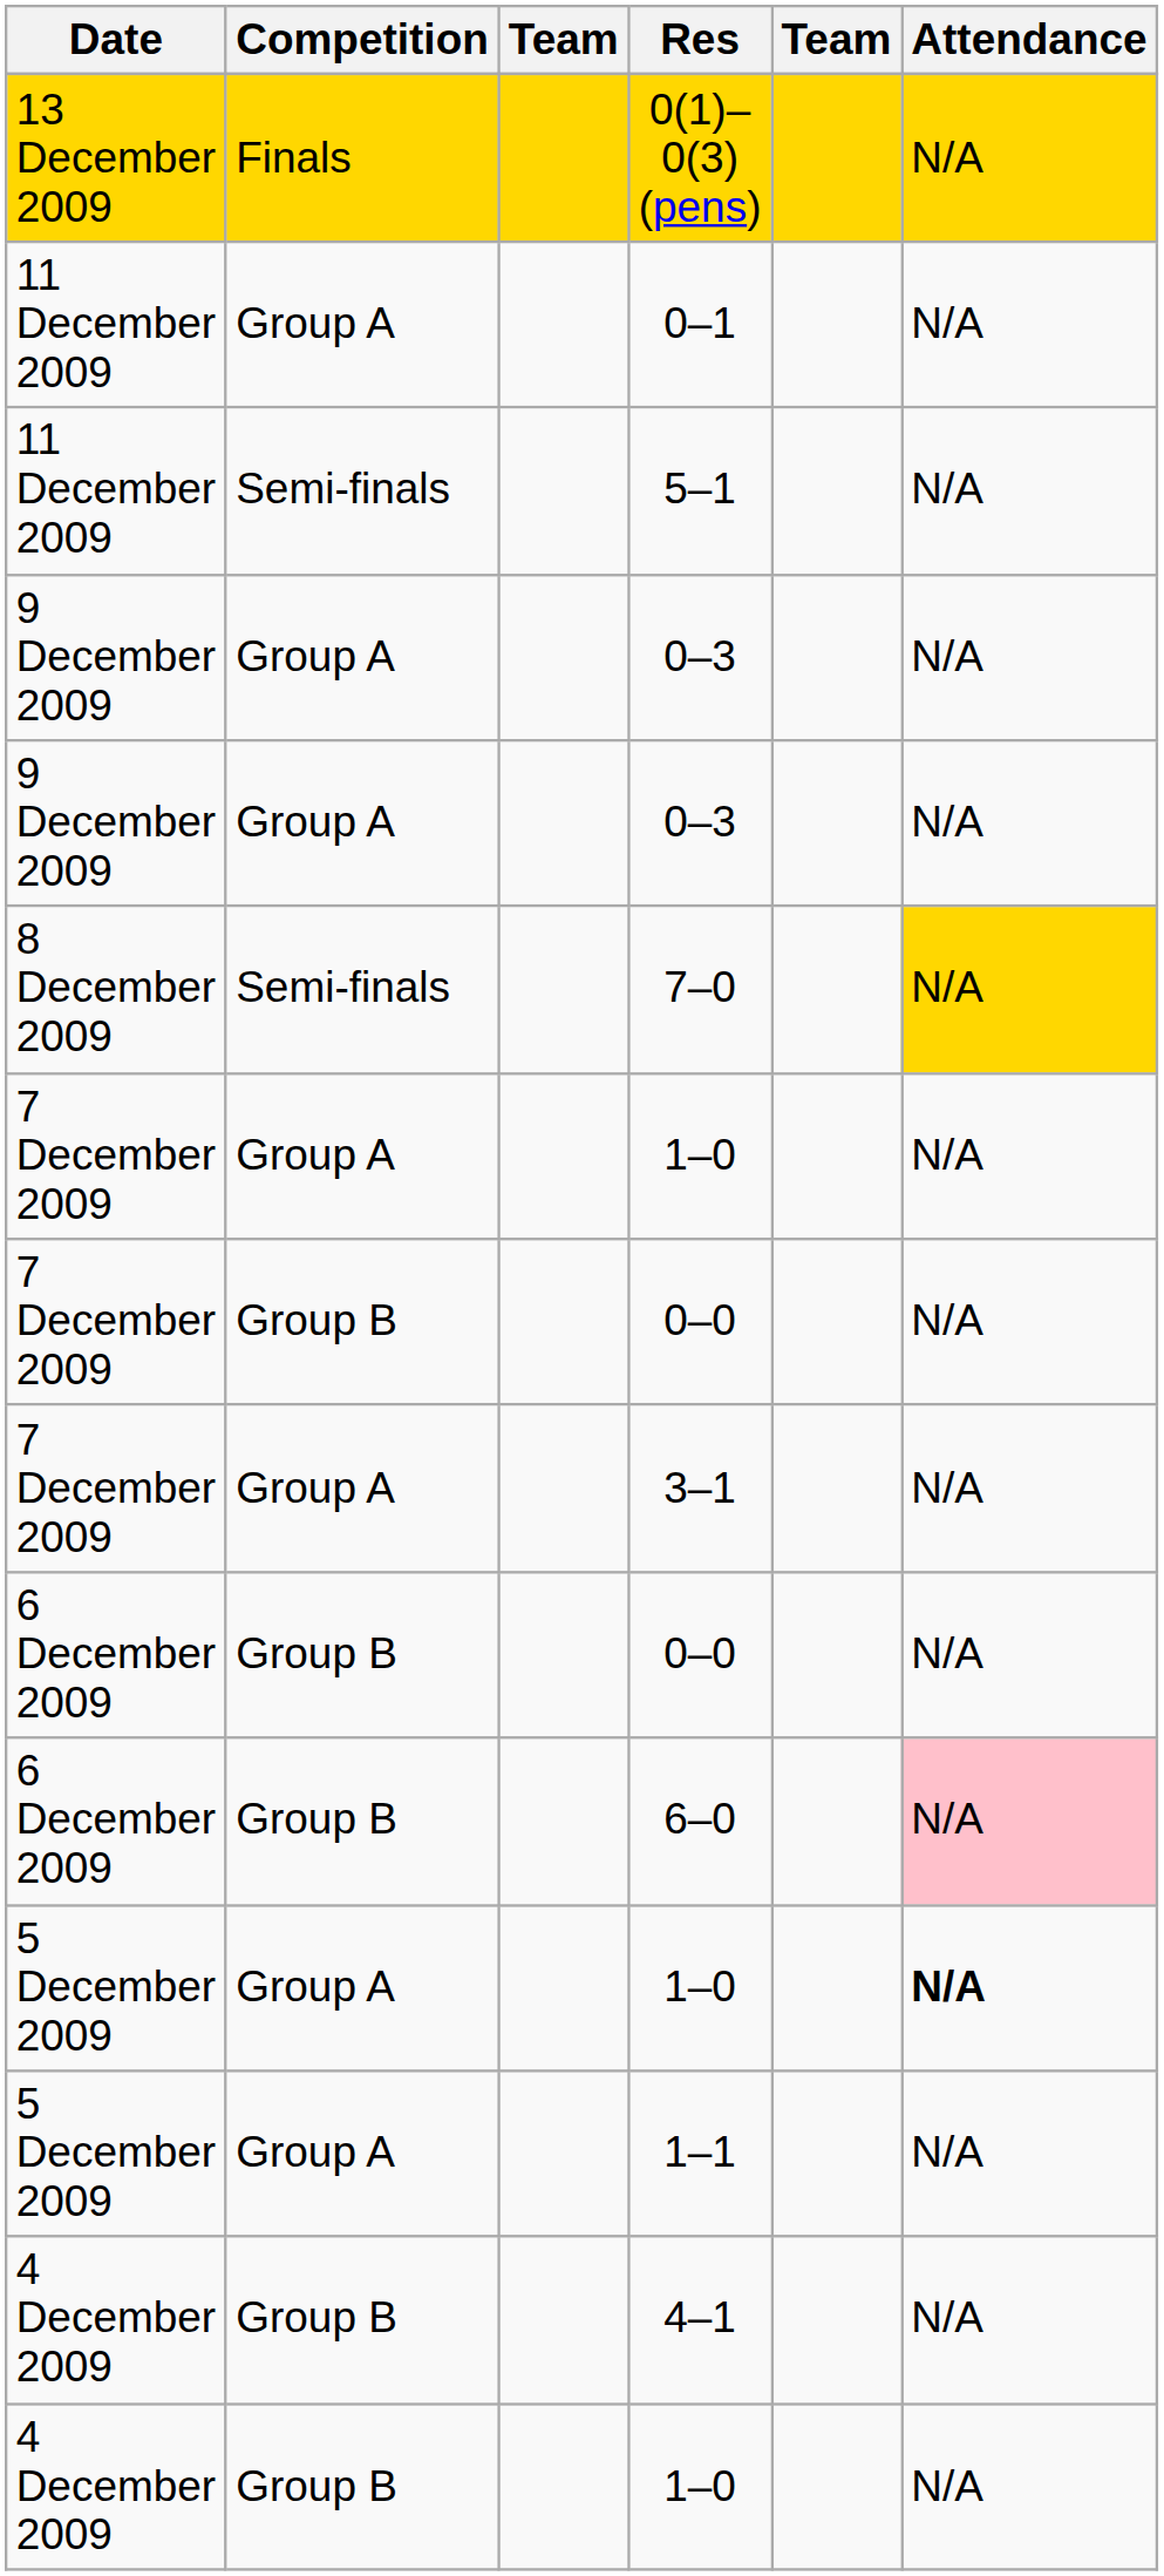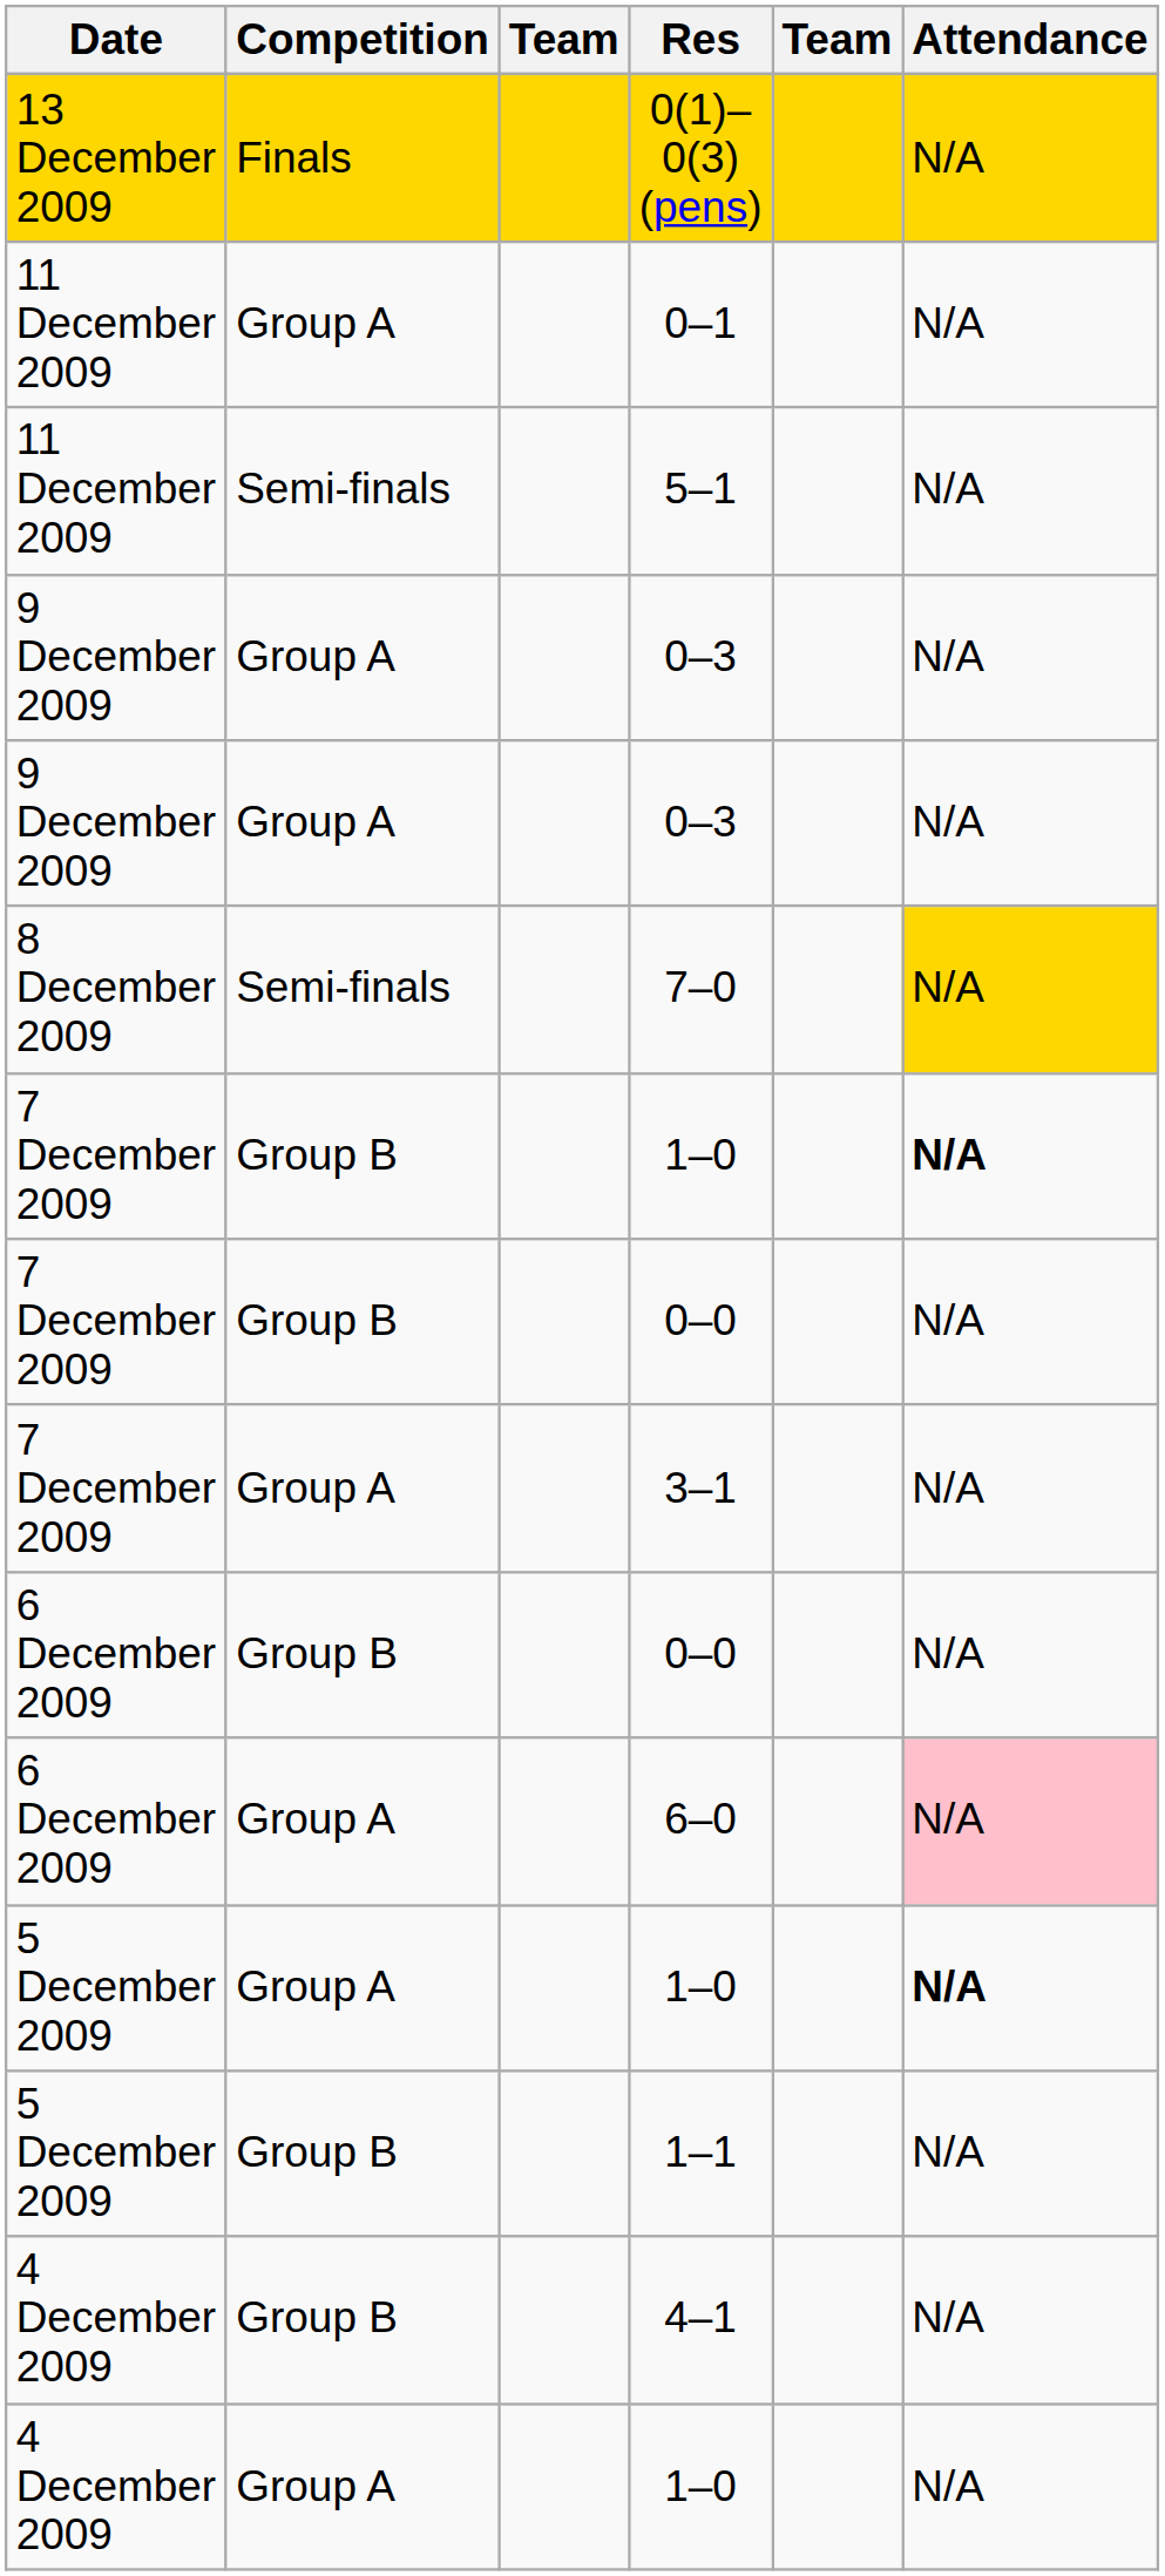7 December 2009 / 1–0 | Competition: Group A -> Group B
7 December 2009 / 1–0 | Attendance: normal -> bold
6–0 | Competition: Group B -> Group A
1–1 | Competition: Group A -> Group B
4 December 2009 / 1–0 | Competition: Group B -> Group A
